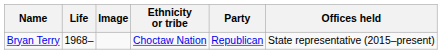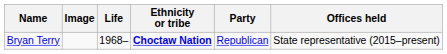columns swapped: Image <-> Life
Bryan Terry | Ethnicity or tribe: normal -> bold
